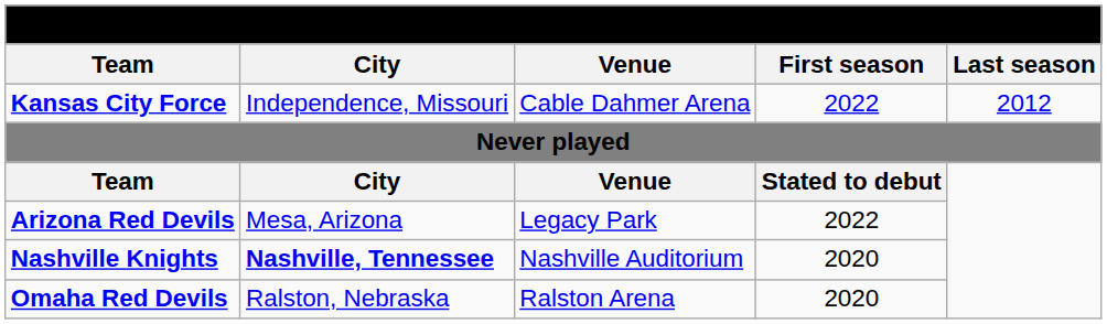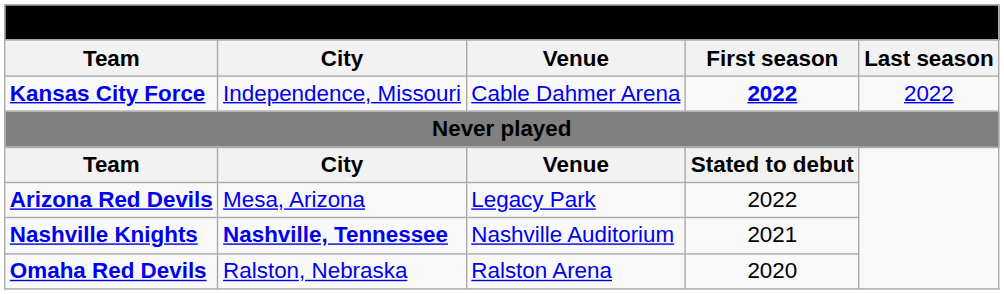Kansas City Force | First season: normal -> bold
Kansas City Force | Last season: 2012 -> 2022
Nashville Knights | First season: 2020 -> 2021
